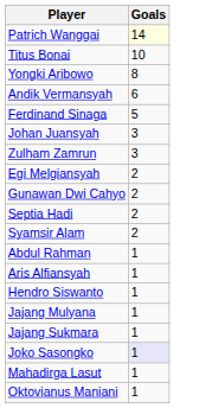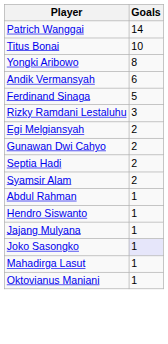Patrich Wanggai | Goals: lightyellow background -> no background
- row: Johan Juansyah | 3
+ row: Rizky Ramdani Lestaluhu | 3
- row: Zulham Zamrun | 3
- row: Aris Alfiansyah | 1
- row: Jajang Sukmara | 1
